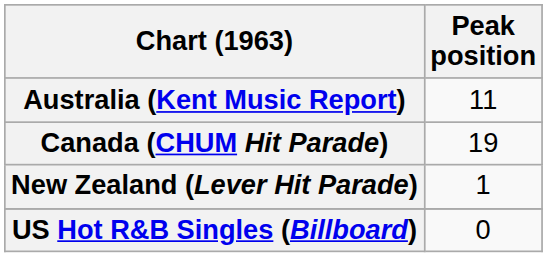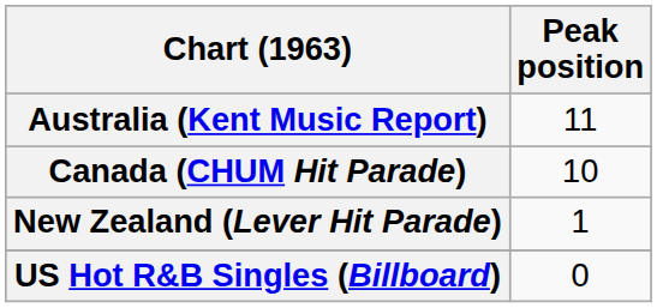Canada (CHUM Hit Parade) | Peak position: 19 -> 10
